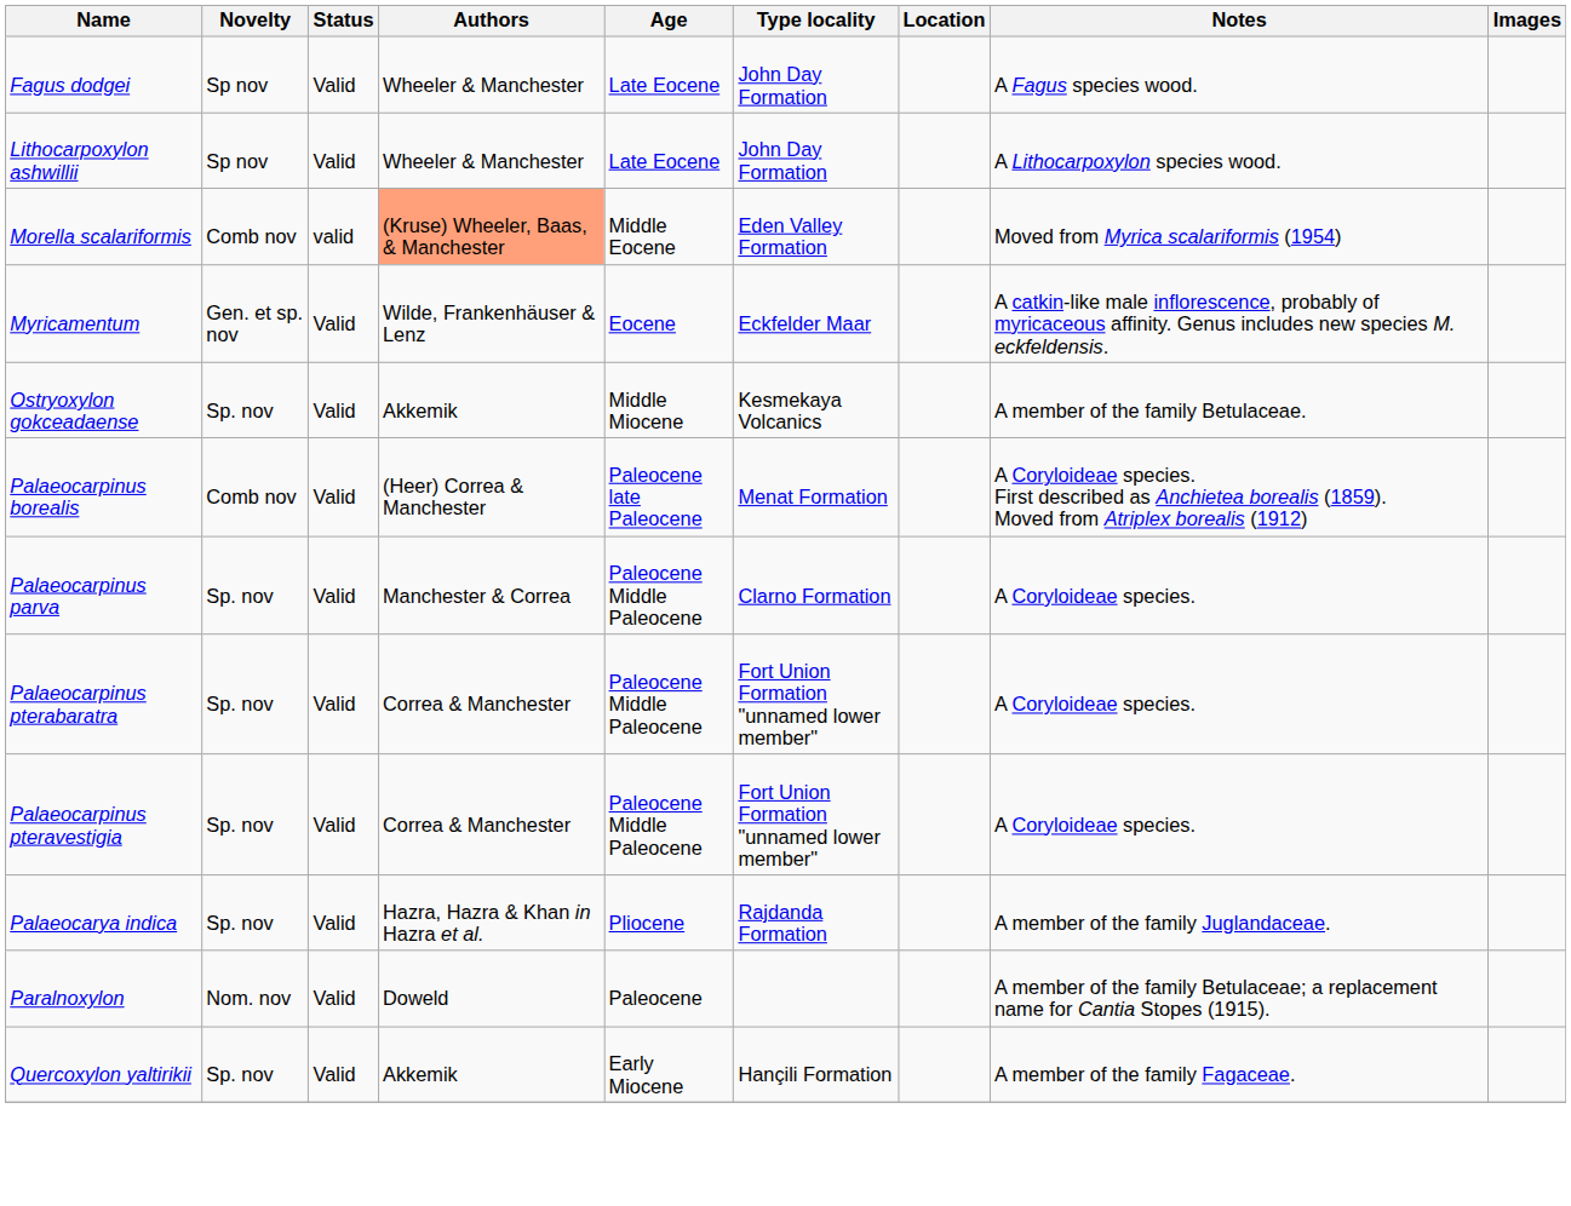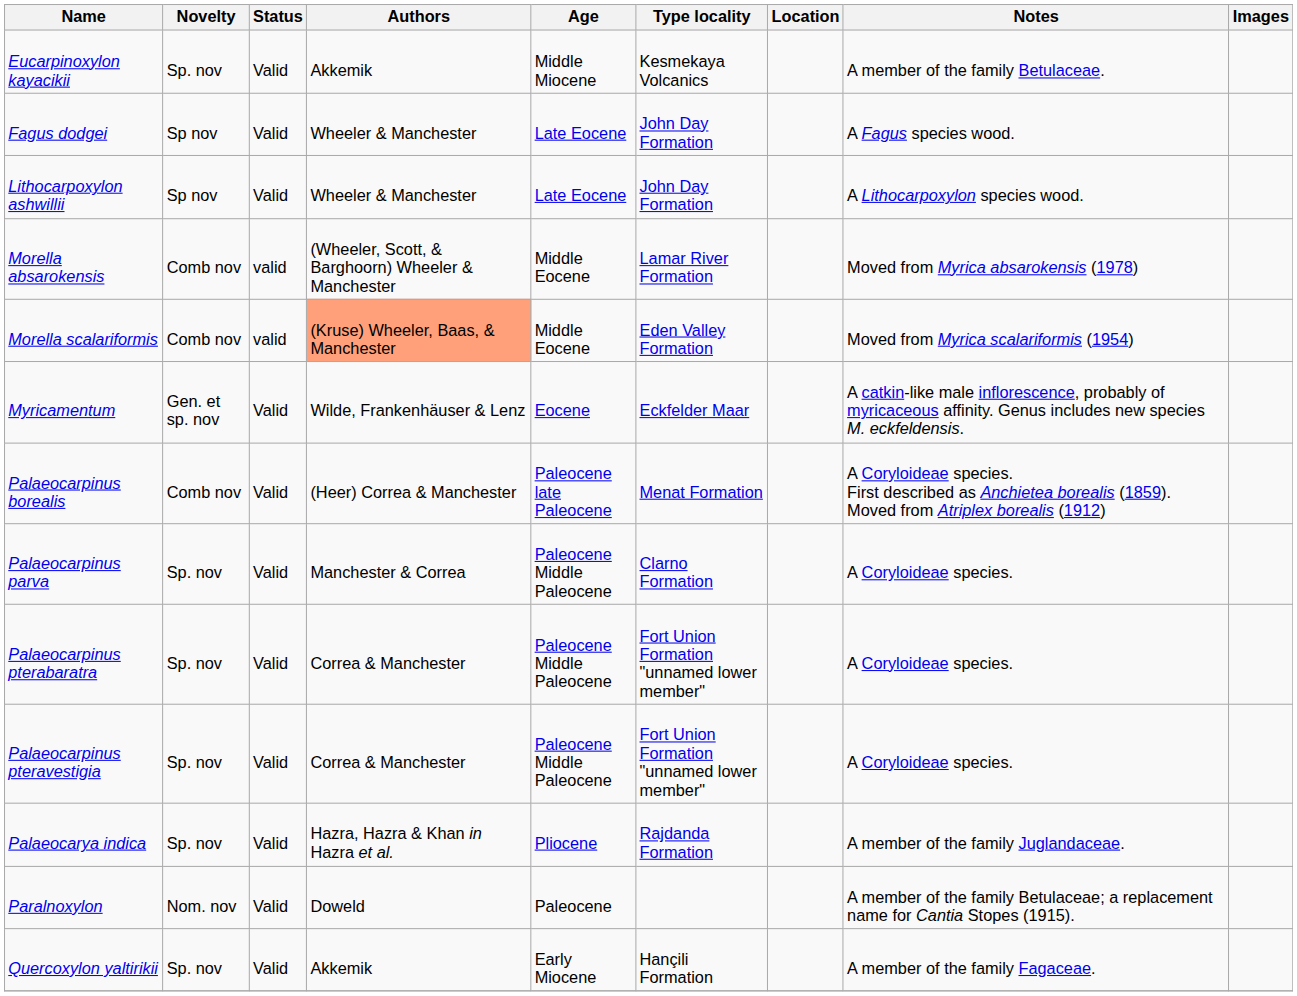+ row: Eucarpinoxylon kayacikii | Sp. nov | Valid | Akkemik | Middle Miocene | Kesmekaya Volcanics | A member of the family Betulaceae.
+ row: Morella absarokensis | Comb nov | valid | (Wheeler, Scott, & Barghoorn) Wheeler & Manchester | Middle Eocene | Lamar River Formation | Moved from Myrica absarokensis (1978)
- row: Ostryoxylon gokceadaense | Sp. nov | Valid | Akkemik | Middle Miocene | Kesmekaya Volcanics | A member of the family Betulaceae.
